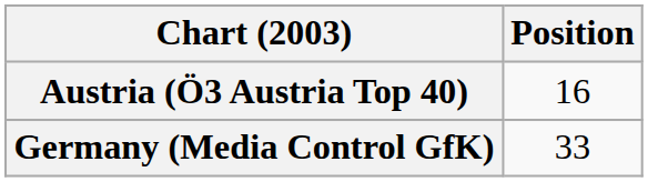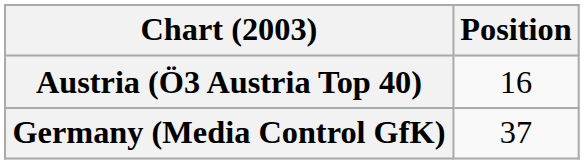Germany (Media Control GfK) | Position: 33 -> 37
